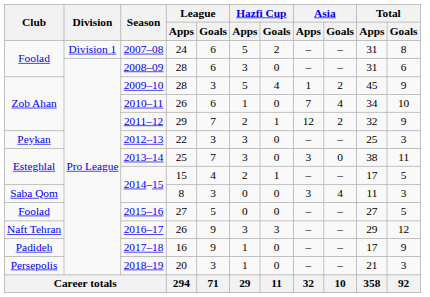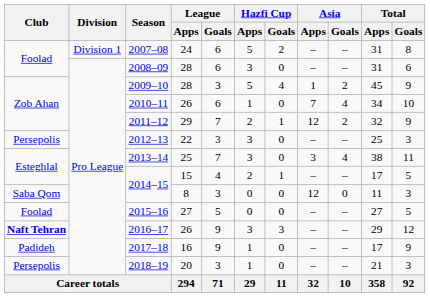2012–13 | Club: Peykan -> Persepolis
2013–14 | Asia / Goals: 0 -> 4
2014–15 / 8 | Asia / Apps: 3 -> 12
2014–15 / 8 | Asia / Goals: 4 -> 0
2016–17 | Club: normal -> bold
